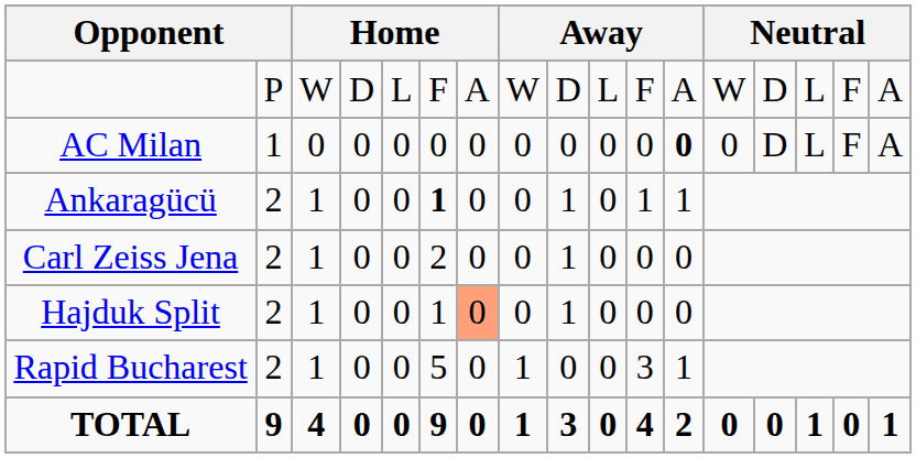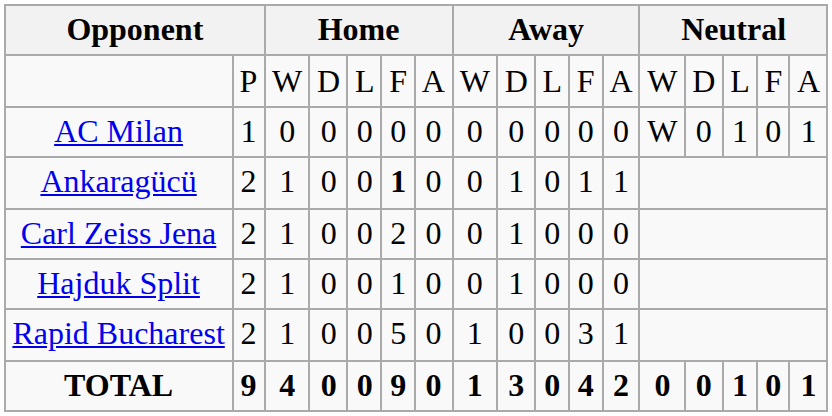AC Milan | column 12: bold -> normal
AC Milan | column 13: 0 -> W
AC Milan | column 14: D -> 0
AC Milan | column 15: L -> 1
AC Milan | column 16: F -> 0
AC Milan | column 17: A -> 1
Hajduk Split | column 7: lightsalmon background -> no background
